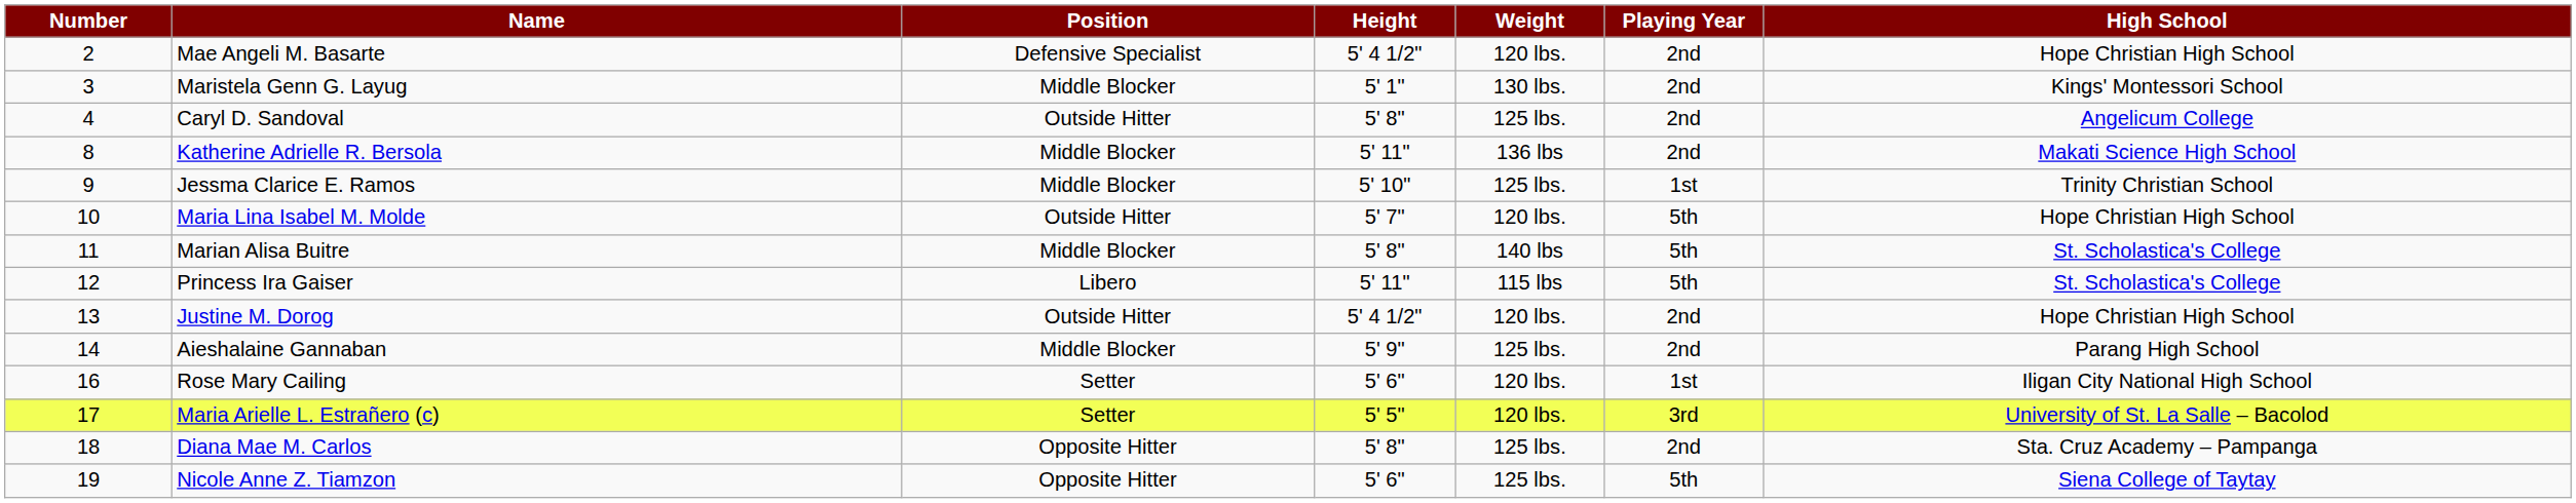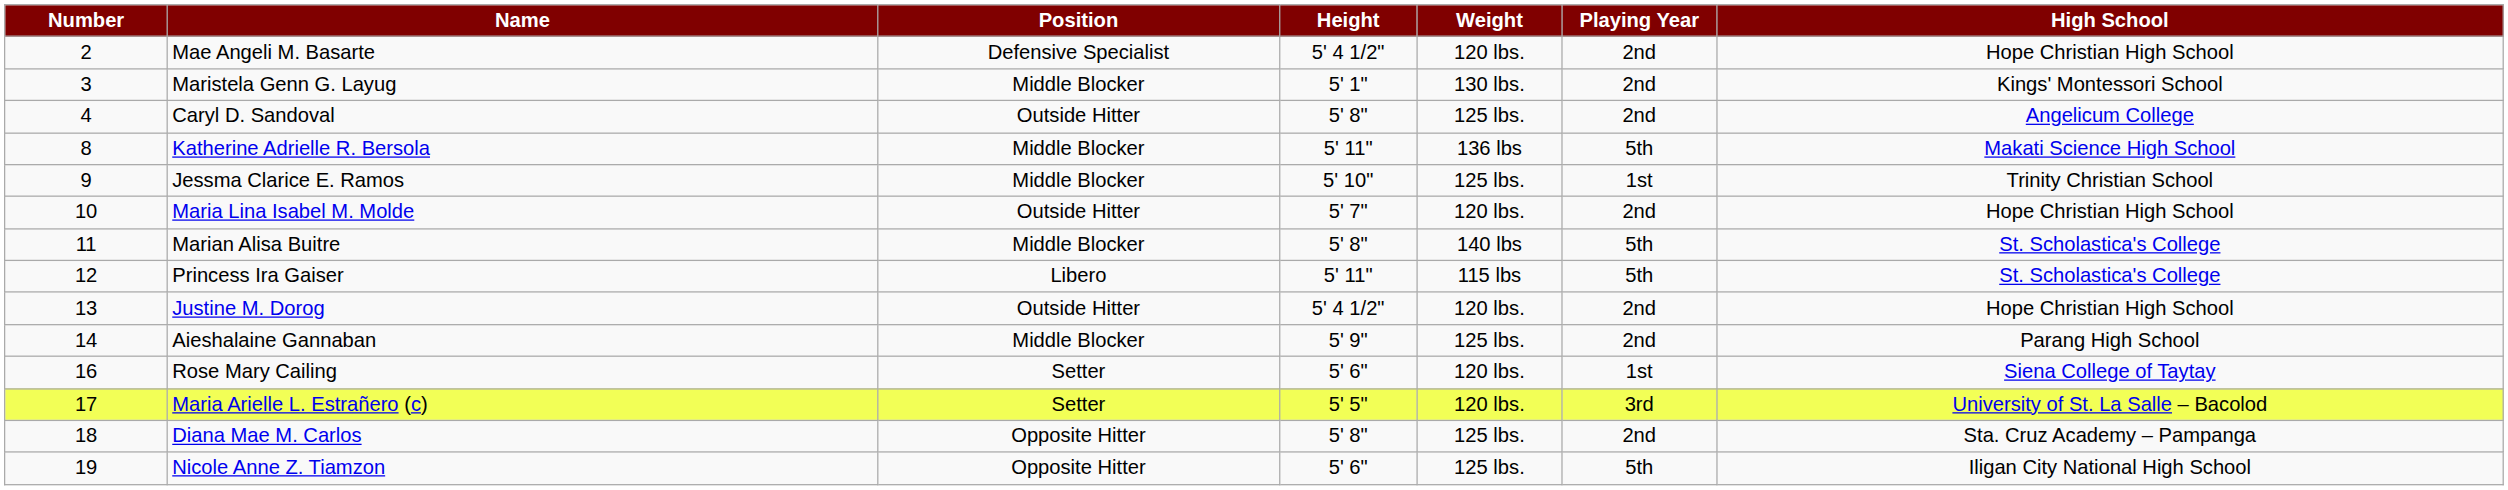Katherine Adrielle R. Bersola | Playing Year: 2nd -> 5th
Maria Lina Isabel M. Molde | Playing Year: 5th -> 2nd
Rose Mary Cailing | High School: Iligan City National High School -> Siena College of Taytay
Nicole Anne Z. Tiamzon | High School: Siena College of Taytay -> Iligan City National High School
